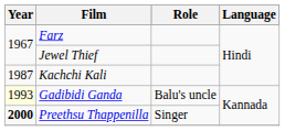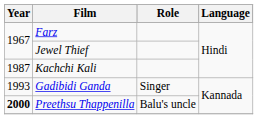Gadibidi Ganda | Year: lightyellow background -> no background
Gadibidi Ganda | Role: Balu's uncle -> Singer
Preethsu Thappenilla | Role: Singer -> Balu's uncle
